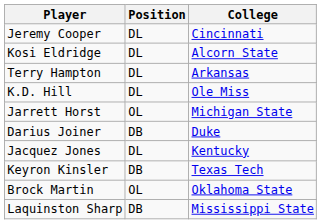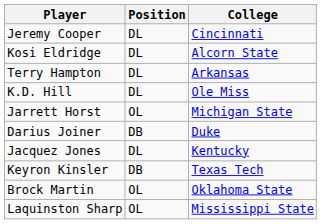Laquinston Sharp | Position: DB -> OL
